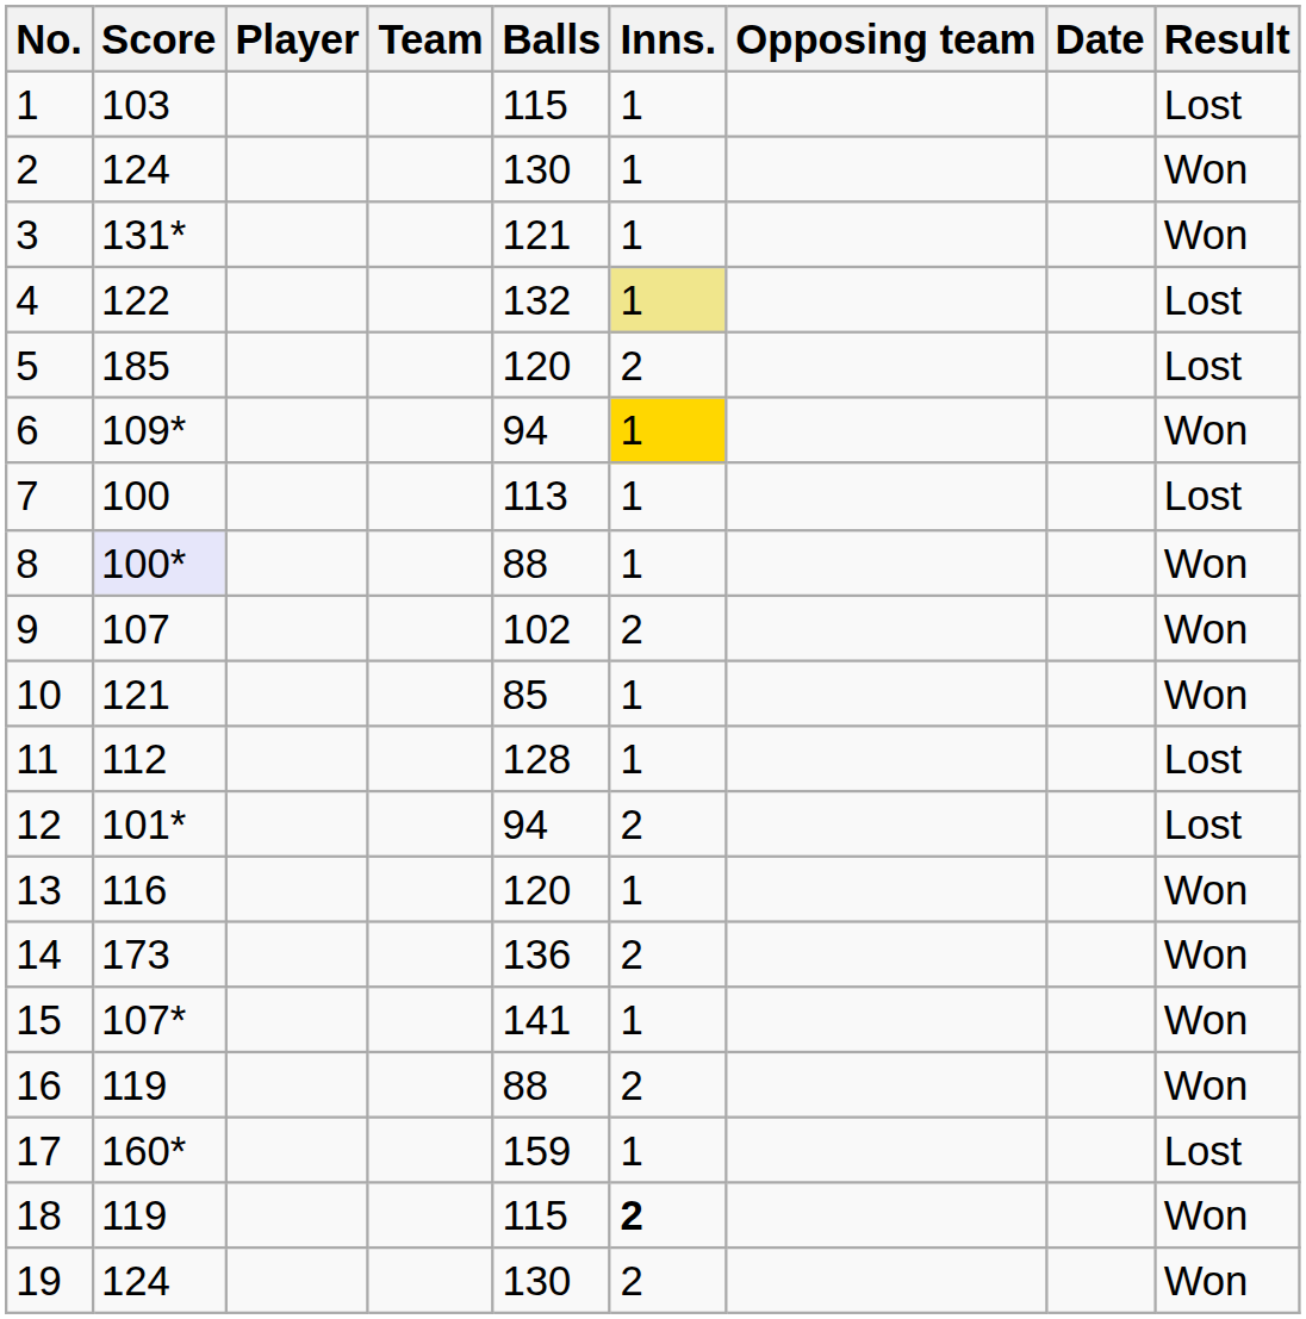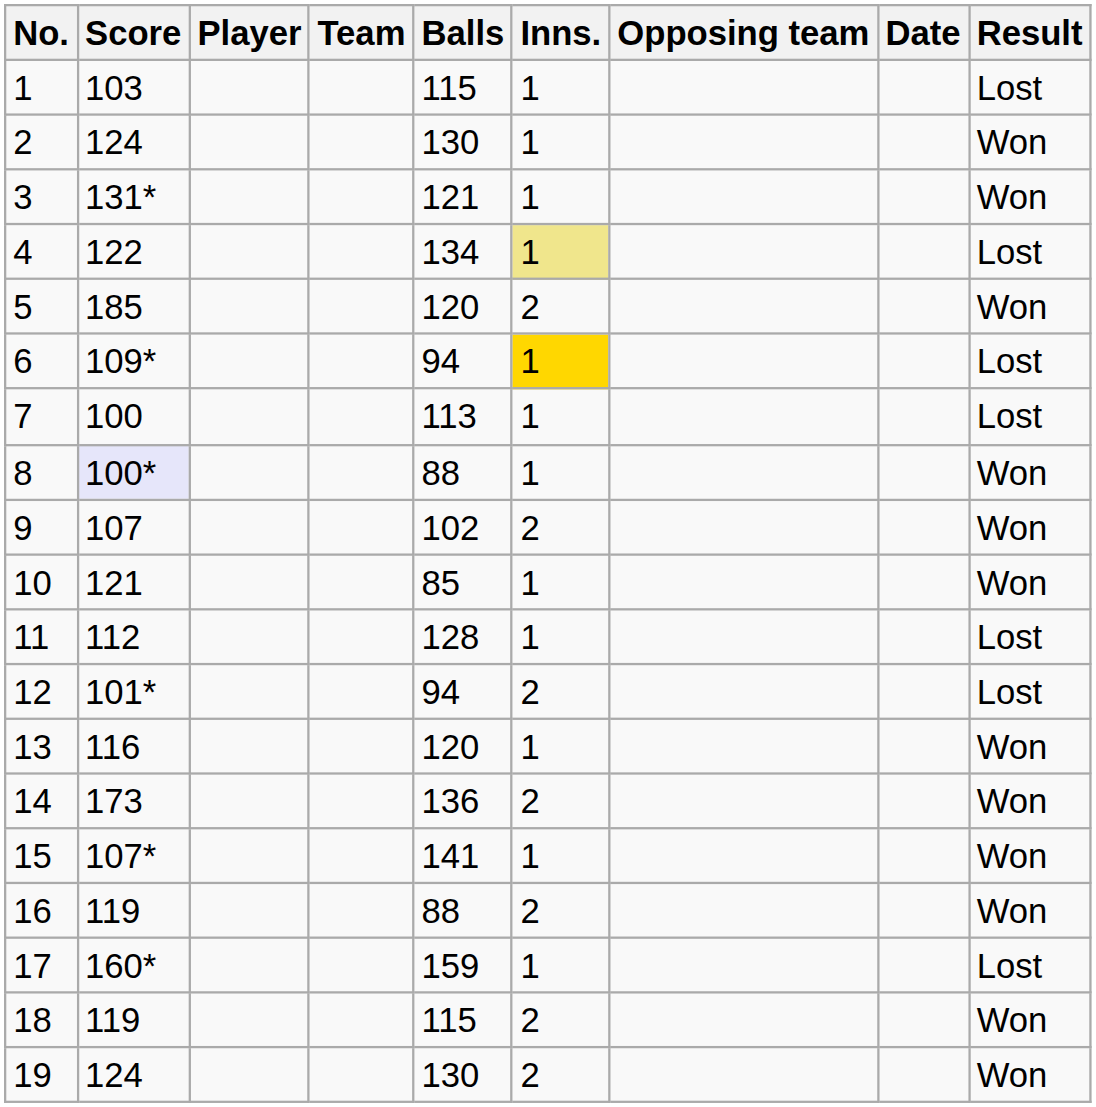4 | Balls: 132 -> 134
5 | Result: Lost -> Won
6 | Result: Won -> Lost
18 | Inns.: bold -> normal
